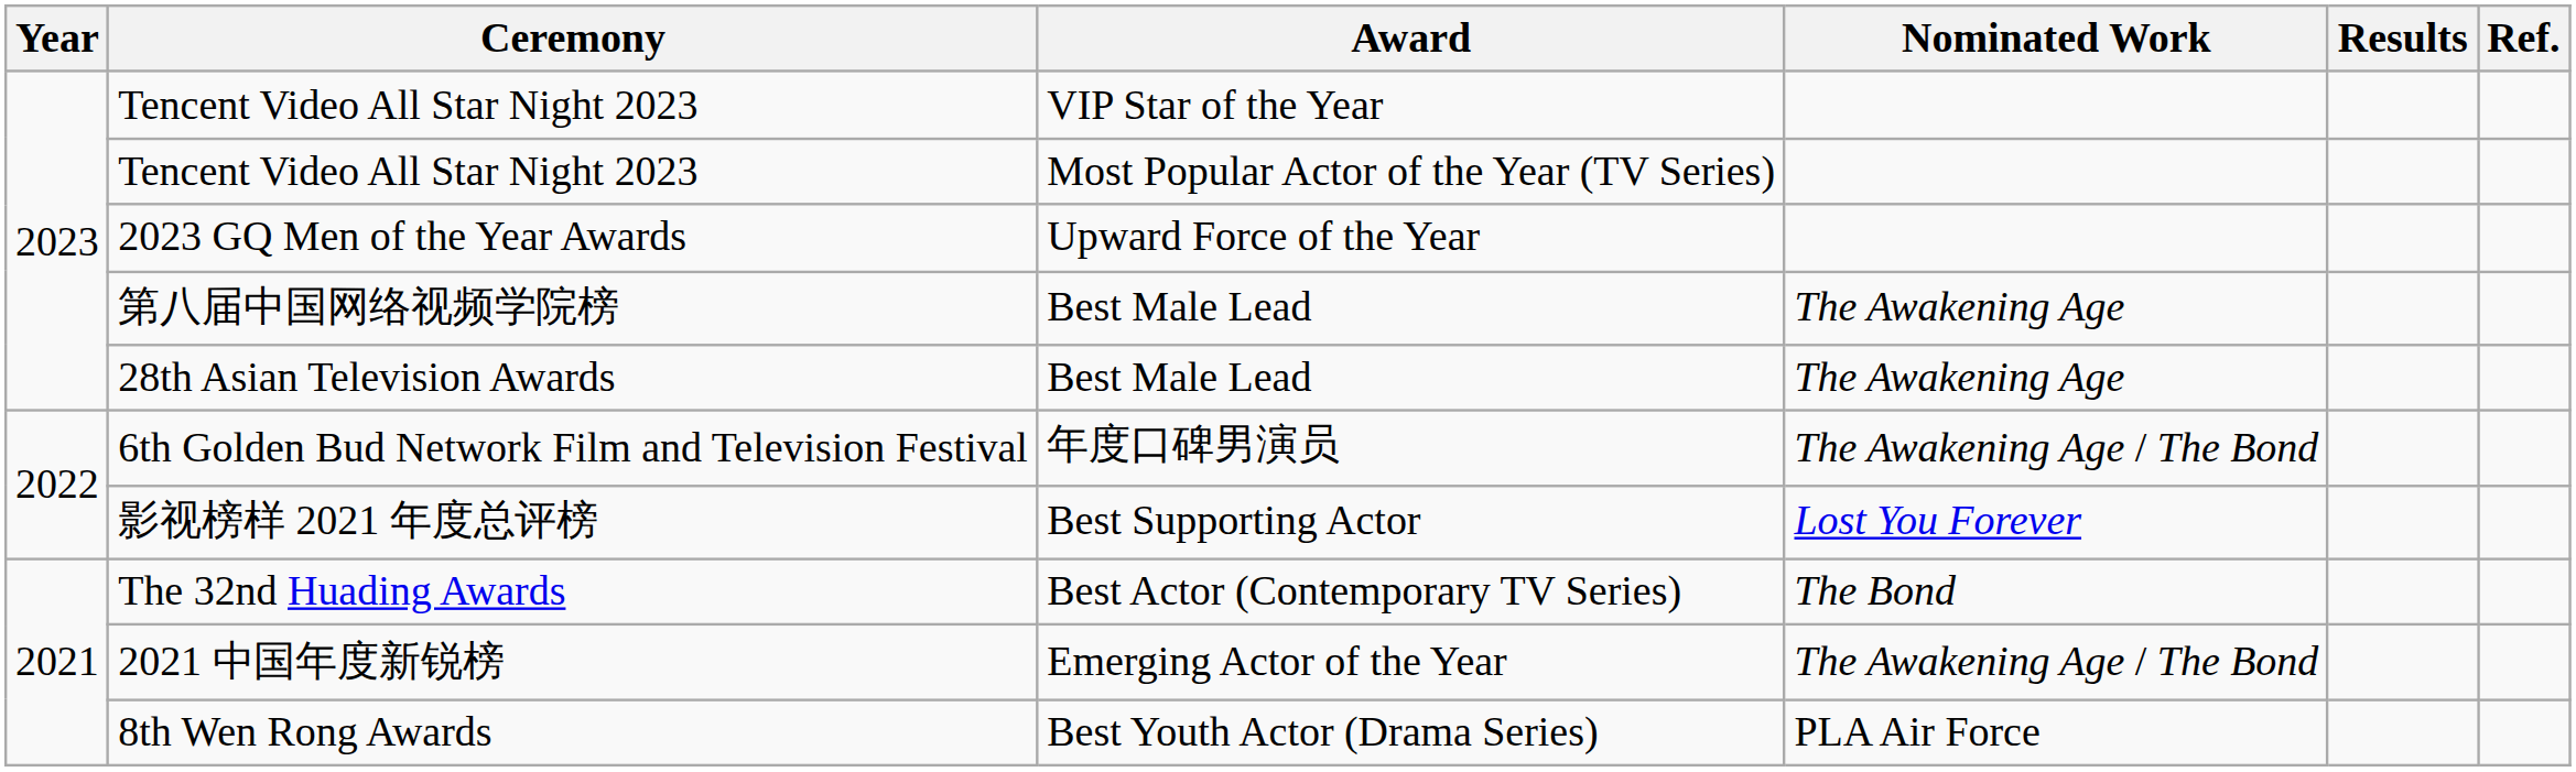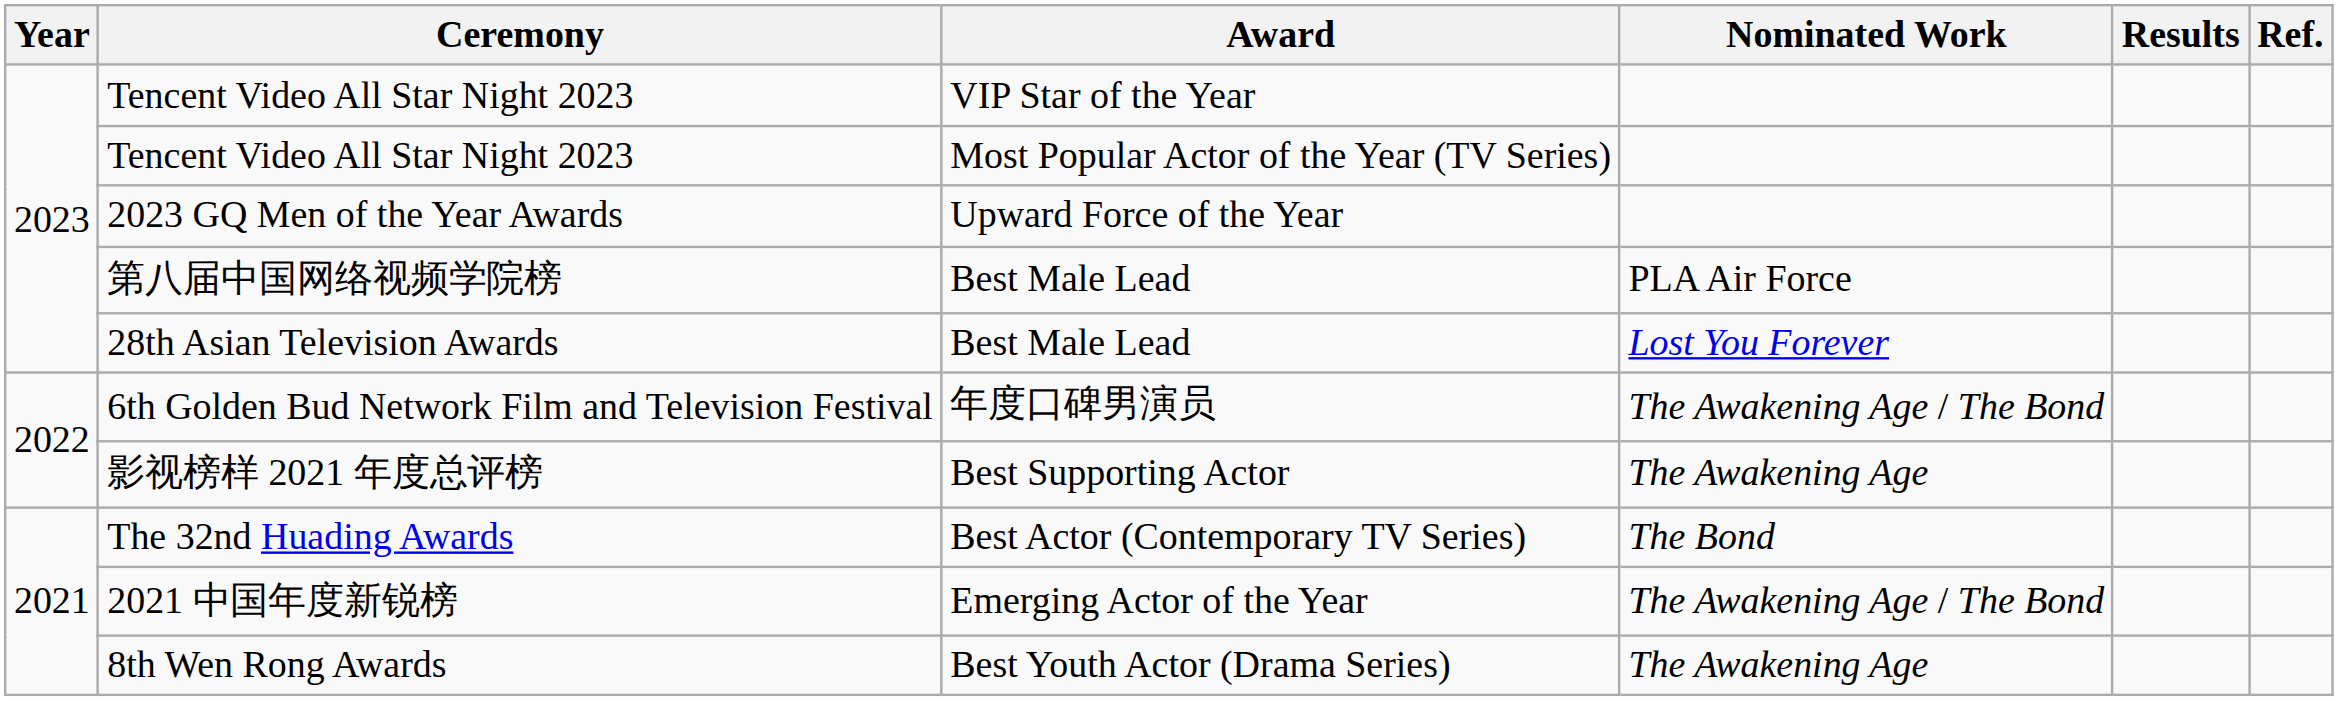第八届中国网络视频学院榜 | Nominated Work: The Awakening Age -> PLA Air Force
28th Asian Television Awards | Nominated Work: The Awakening Age -> Lost You Forever
影视榜样 2021 年度总评榜 | Nominated Work: Lost You Forever -> The Awakening Age
8th Wen Rong Awards | Nominated Work: PLA Air Force -> The Awakening Age
